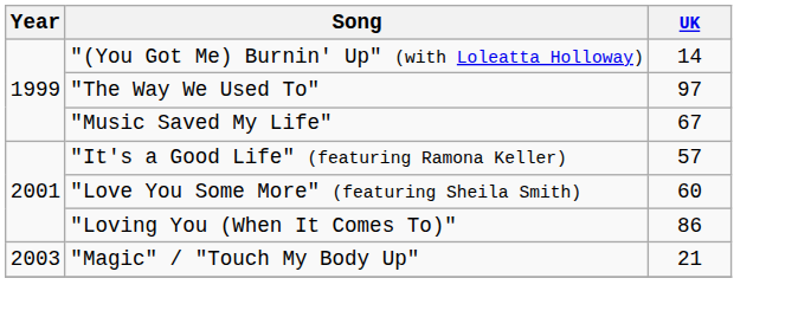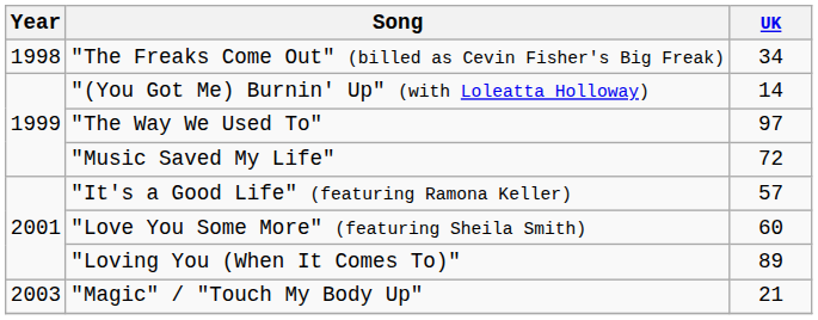+ row: 1998 | "The Freaks Come Out" (billed as Cevin Fisher's Big Freak) | 34
"Music Saved My Life" | UK: 67 -> 72
"Loving You (When It Comes To)" | UK: 86 -> 89
